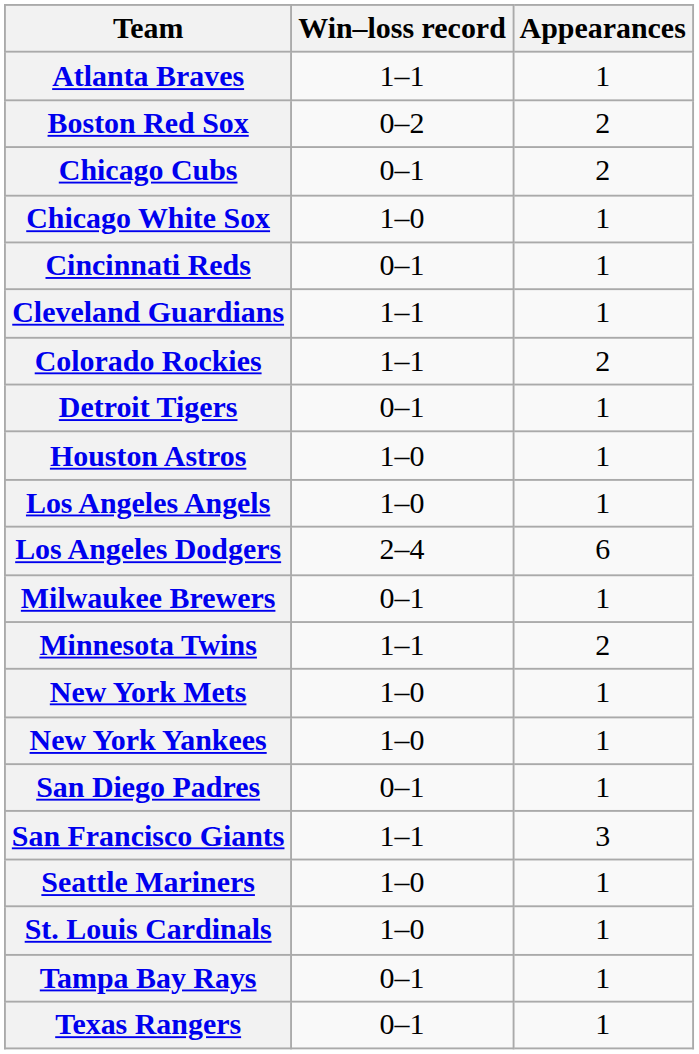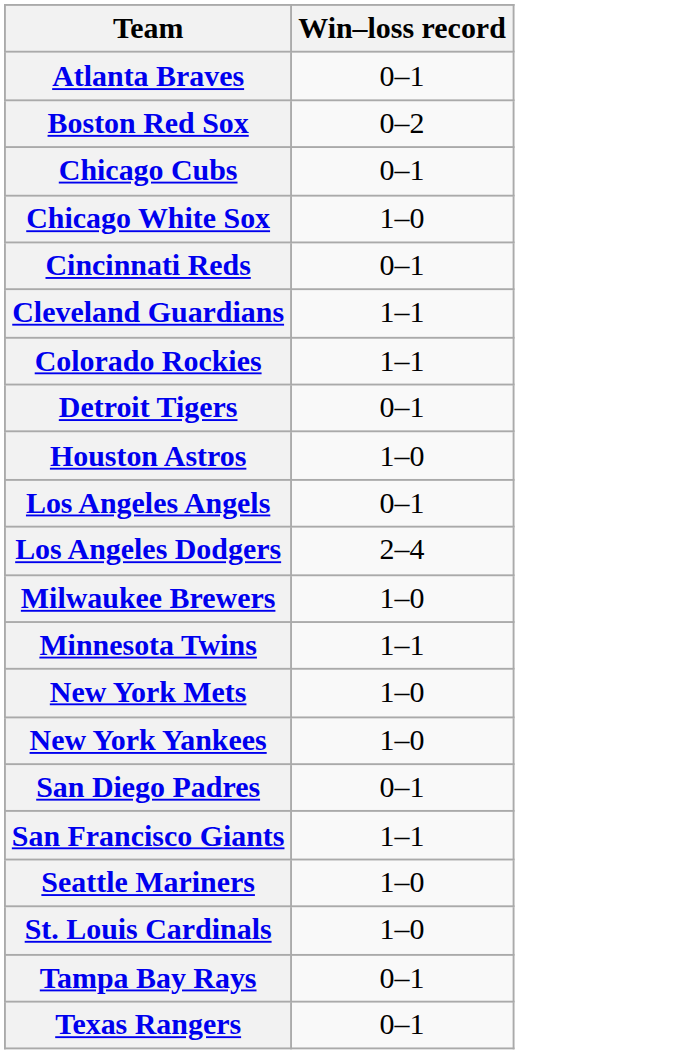- column: Appearances | 1 | 2 | 2 | 1 | 1 | 1 | 2 | 1 | 1 | 1 | 6 | 1 | 2 | 1 | 1 | 1 | 3 | 1 | 1 | 1 | 1
Atlanta Braves | Win–loss record: 1–1 -> 0–1
Los Angeles Angels | Win–loss record: 1–0 -> 0–1
Milwaukee Brewers | Win–loss record: 0–1 -> 1–0
